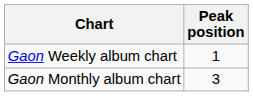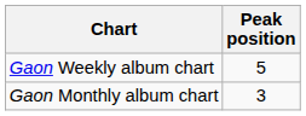Gaon Weekly album chart | Peak position: 1 -> 5
